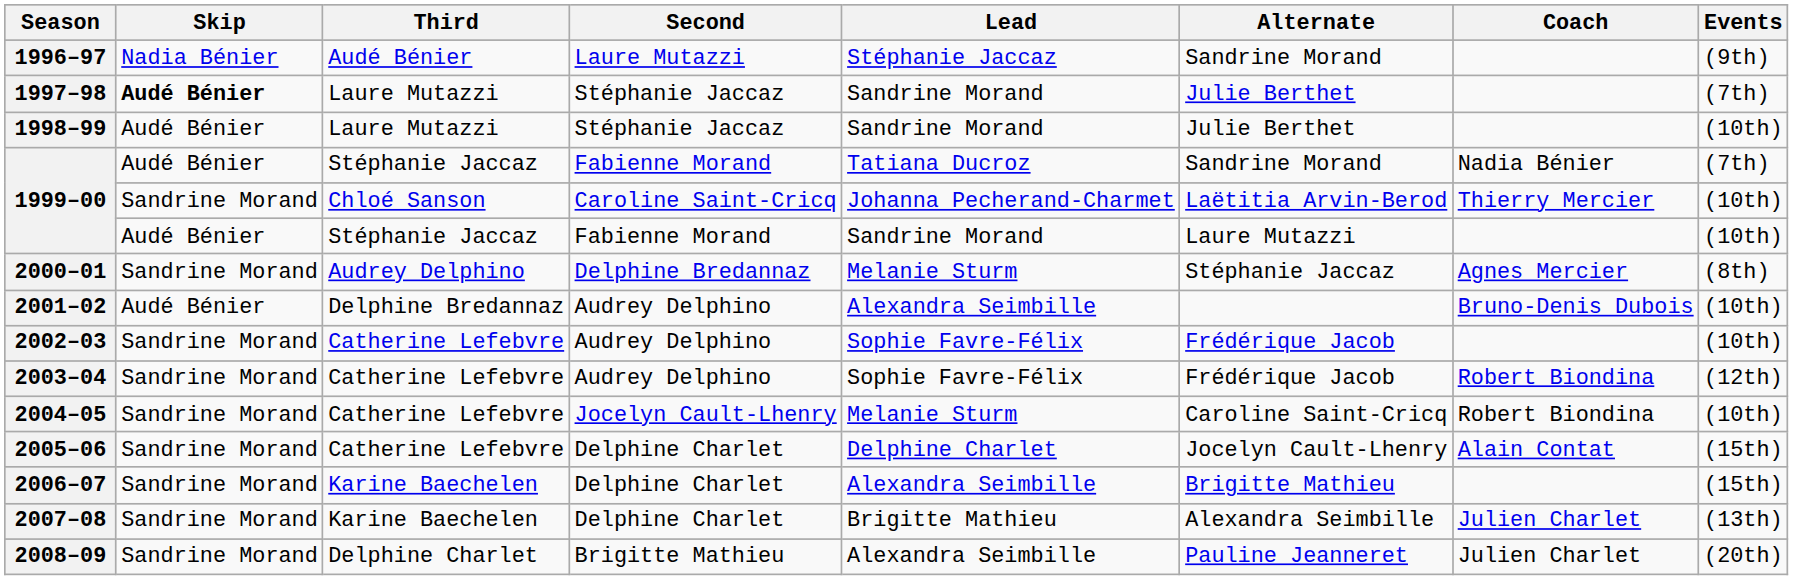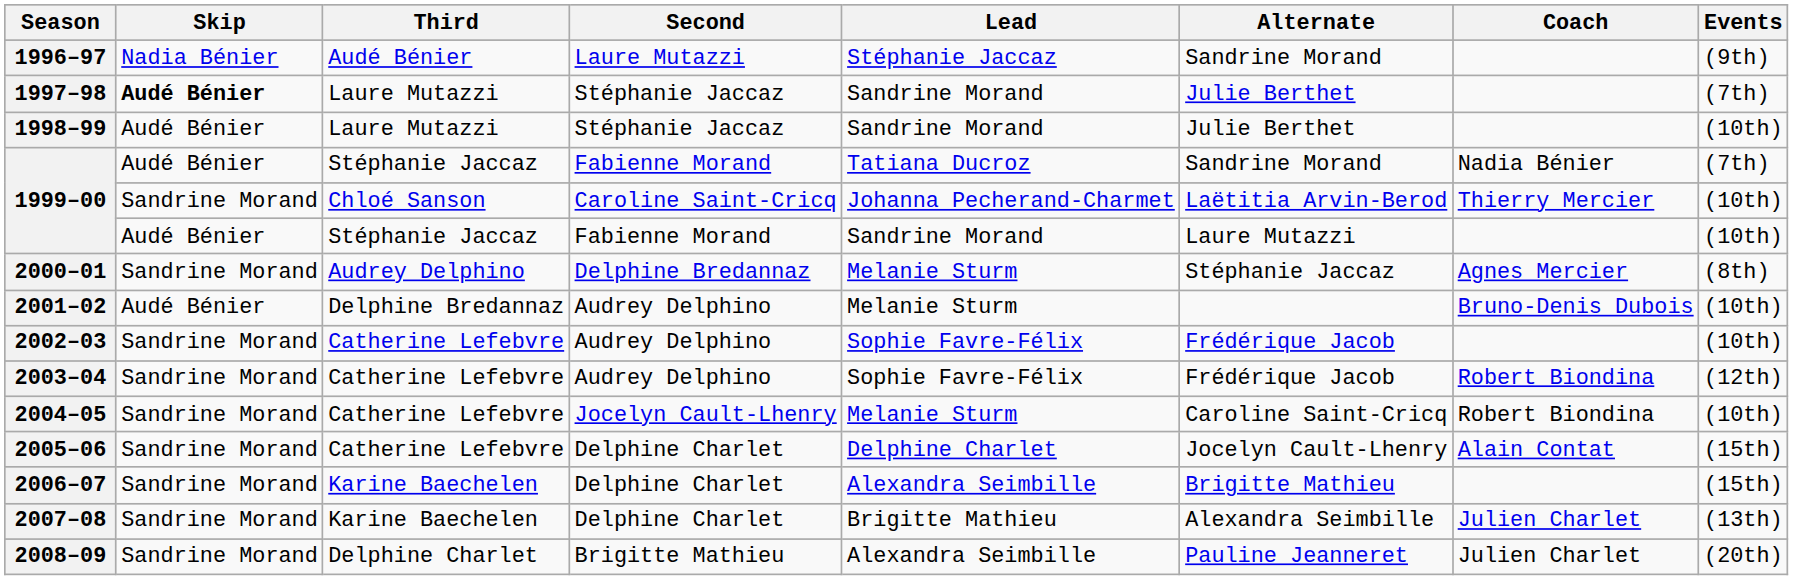2001–02 | Lead: Alexandra Seimbille -> Melanie Sturm
